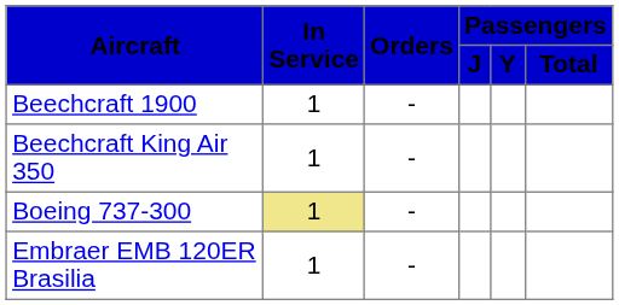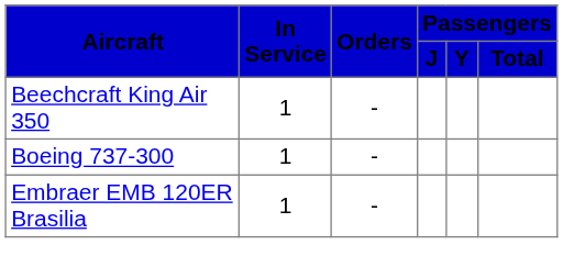- row: Beechcraft 1900 | 1 | -
Boeing 737-300 | In Service: khaki background -> no background
